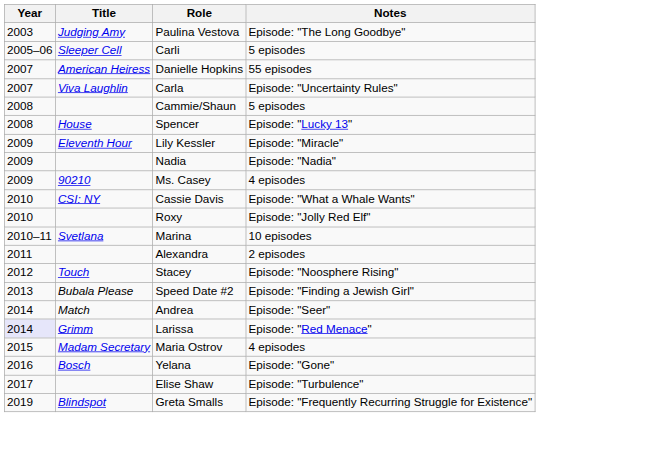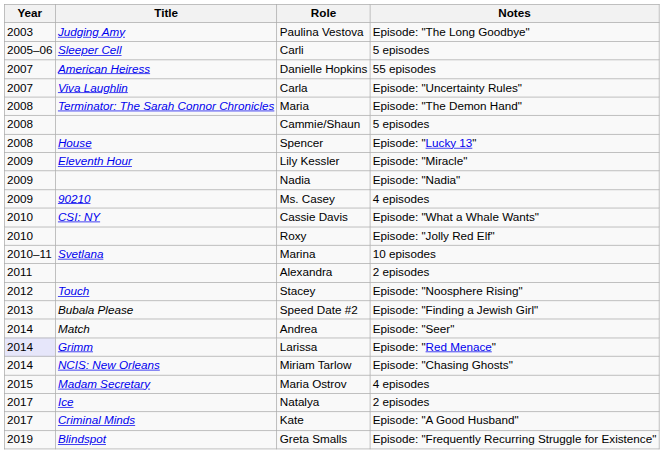+ row: 2008 | Terminator: The Sarah Connor Chronicles | Maria | Episode: "The Demon Hand"
+ row: 2014 | NCIS: New Orleans | Miriam Tarlow | Episode: "Chasing Ghosts"
- row: 2016 | Bosch | Yelana | Episode: "Gone"
+ row: 2017 | Ice | Natalya | 2 episodes
+ row: 2017 | Criminal Minds | Kate | Episode: "A Good Husband"
- row: 2017 | Elise Shaw | Episode: "Turbulence"
